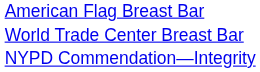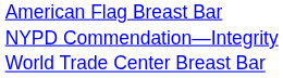rows swapped: World Trade Center Breast Bar <-> NYPD Commendation—Integrity
